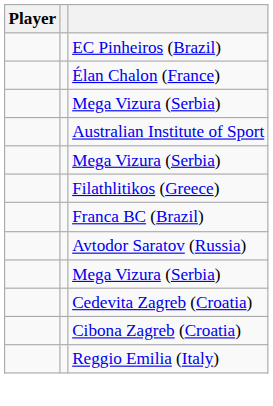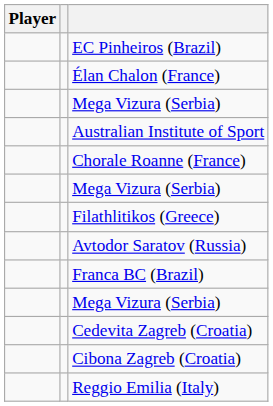+ row: Chorale Roanne (France)
rows swapped: Avtodor Saratov (Russia) <-> Franca BC (Brazil)
